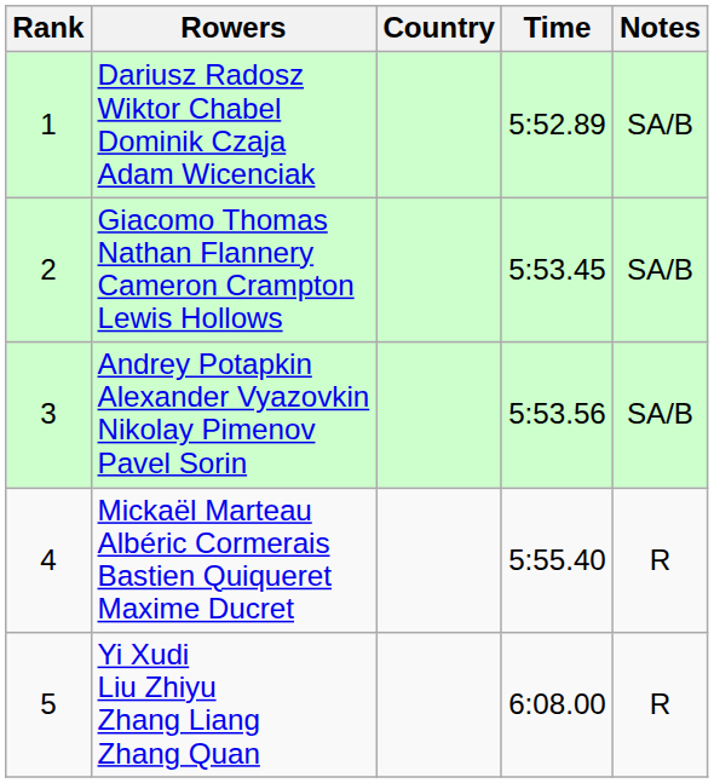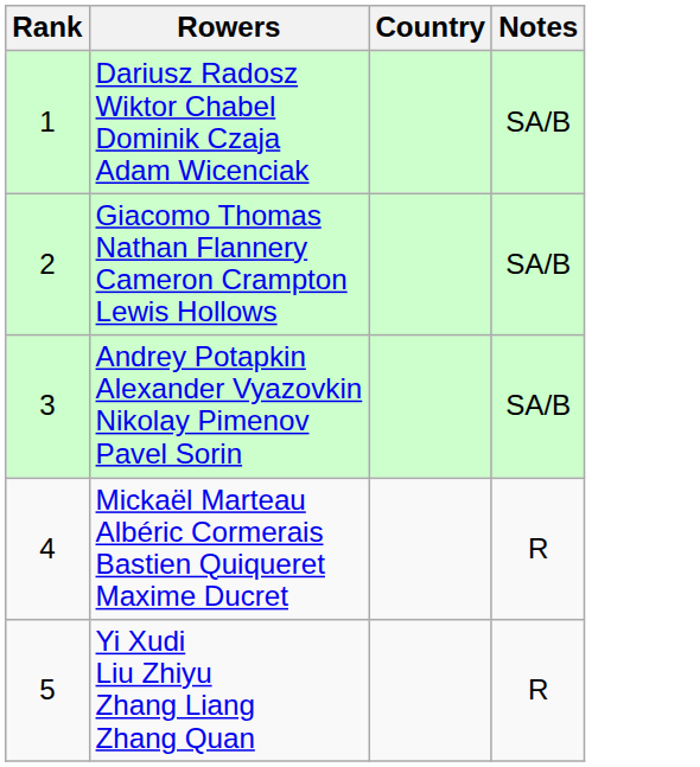- column: Time | 5:52.89 | 5:53.45 | 5:53.56 | 5:55.40 | 6:08.00
